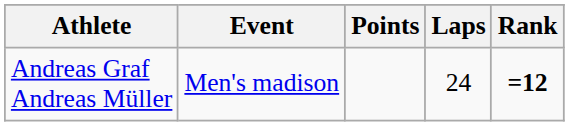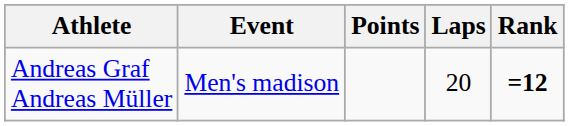Andreas Graf Andreas Müller | Laps: 24 -> 20
